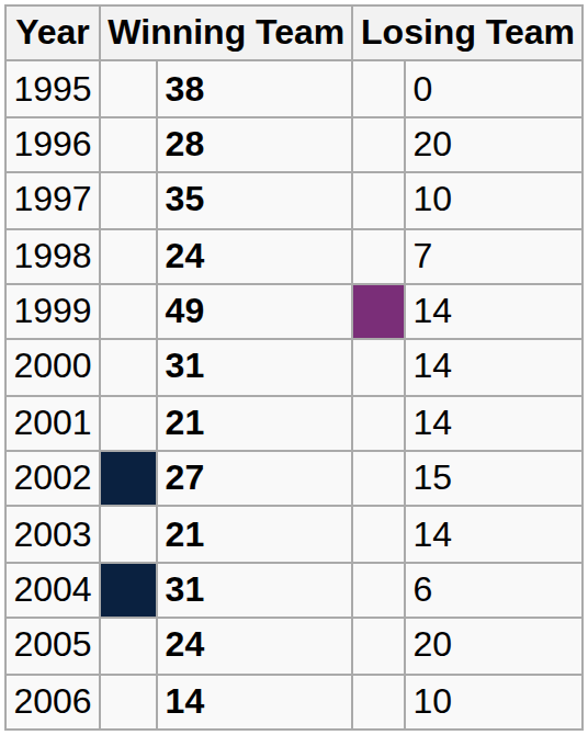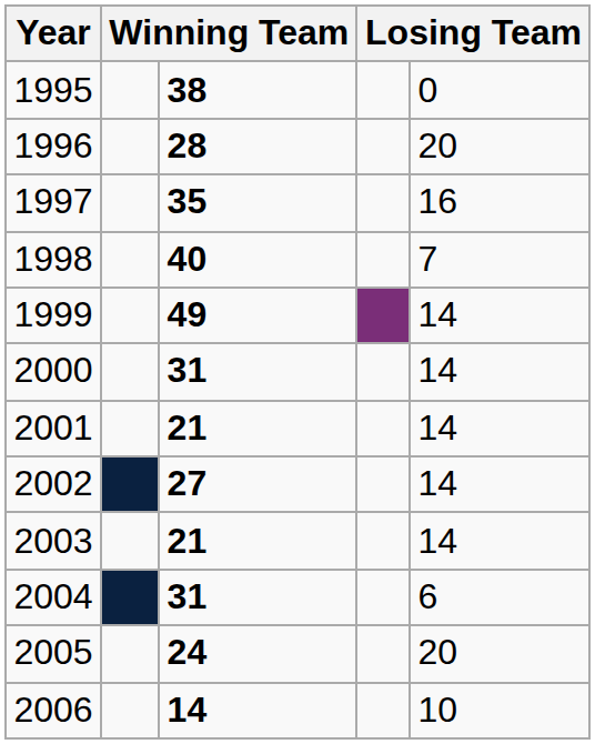1997 | column 5: 10 -> 16
1998 | column 3: 24 -> 40
2002 | column 5: 15 -> 14
